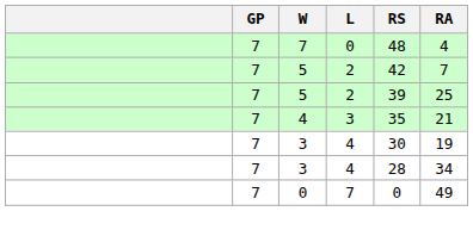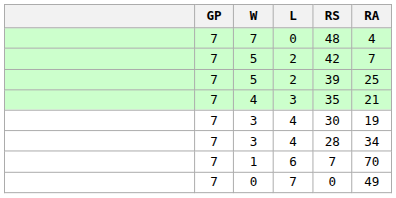+ row: 7 | 1 | 6 | 7 | 70
